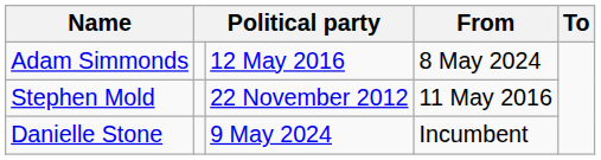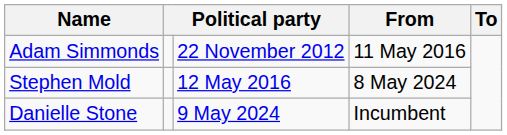Adam Simmonds | column 3: 12 May 2016 -> 22 November 2012
Adam Simmonds | From: 8 May 2024 -> 11 May 2016
Stephen Mold | column 3: 22 November 2012 -> 12 May 2016
Stephen Mold | From: 11 May 2016 -> 8 May 2024
